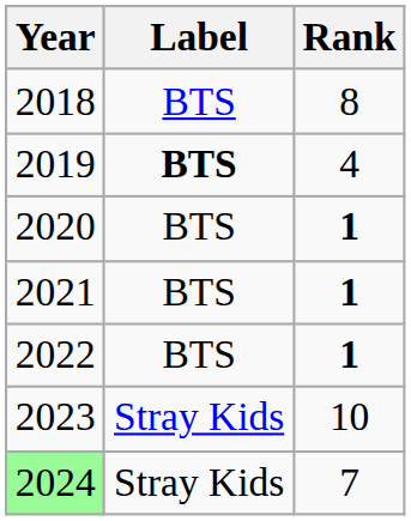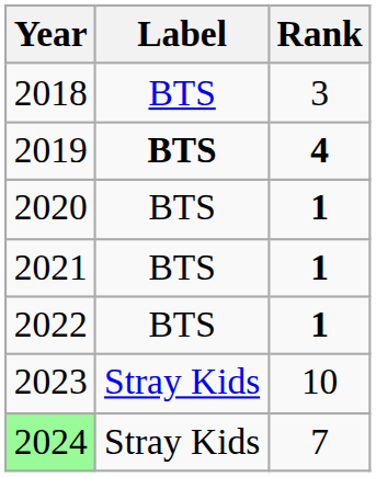2018 | Rank: 8 -> 3
2019 | Rank: normal -> bold
